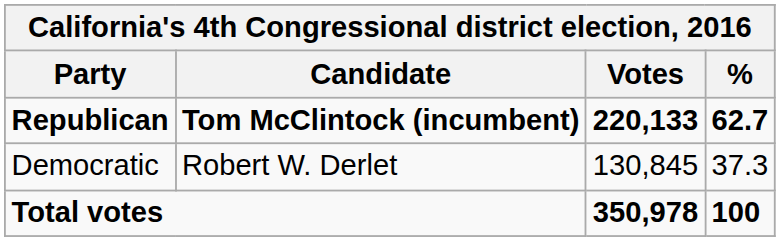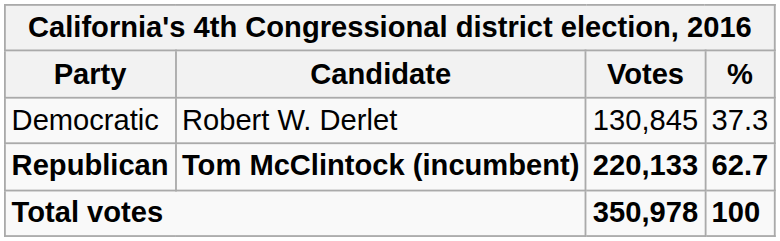rows swapped: Republican <-> Democratic
